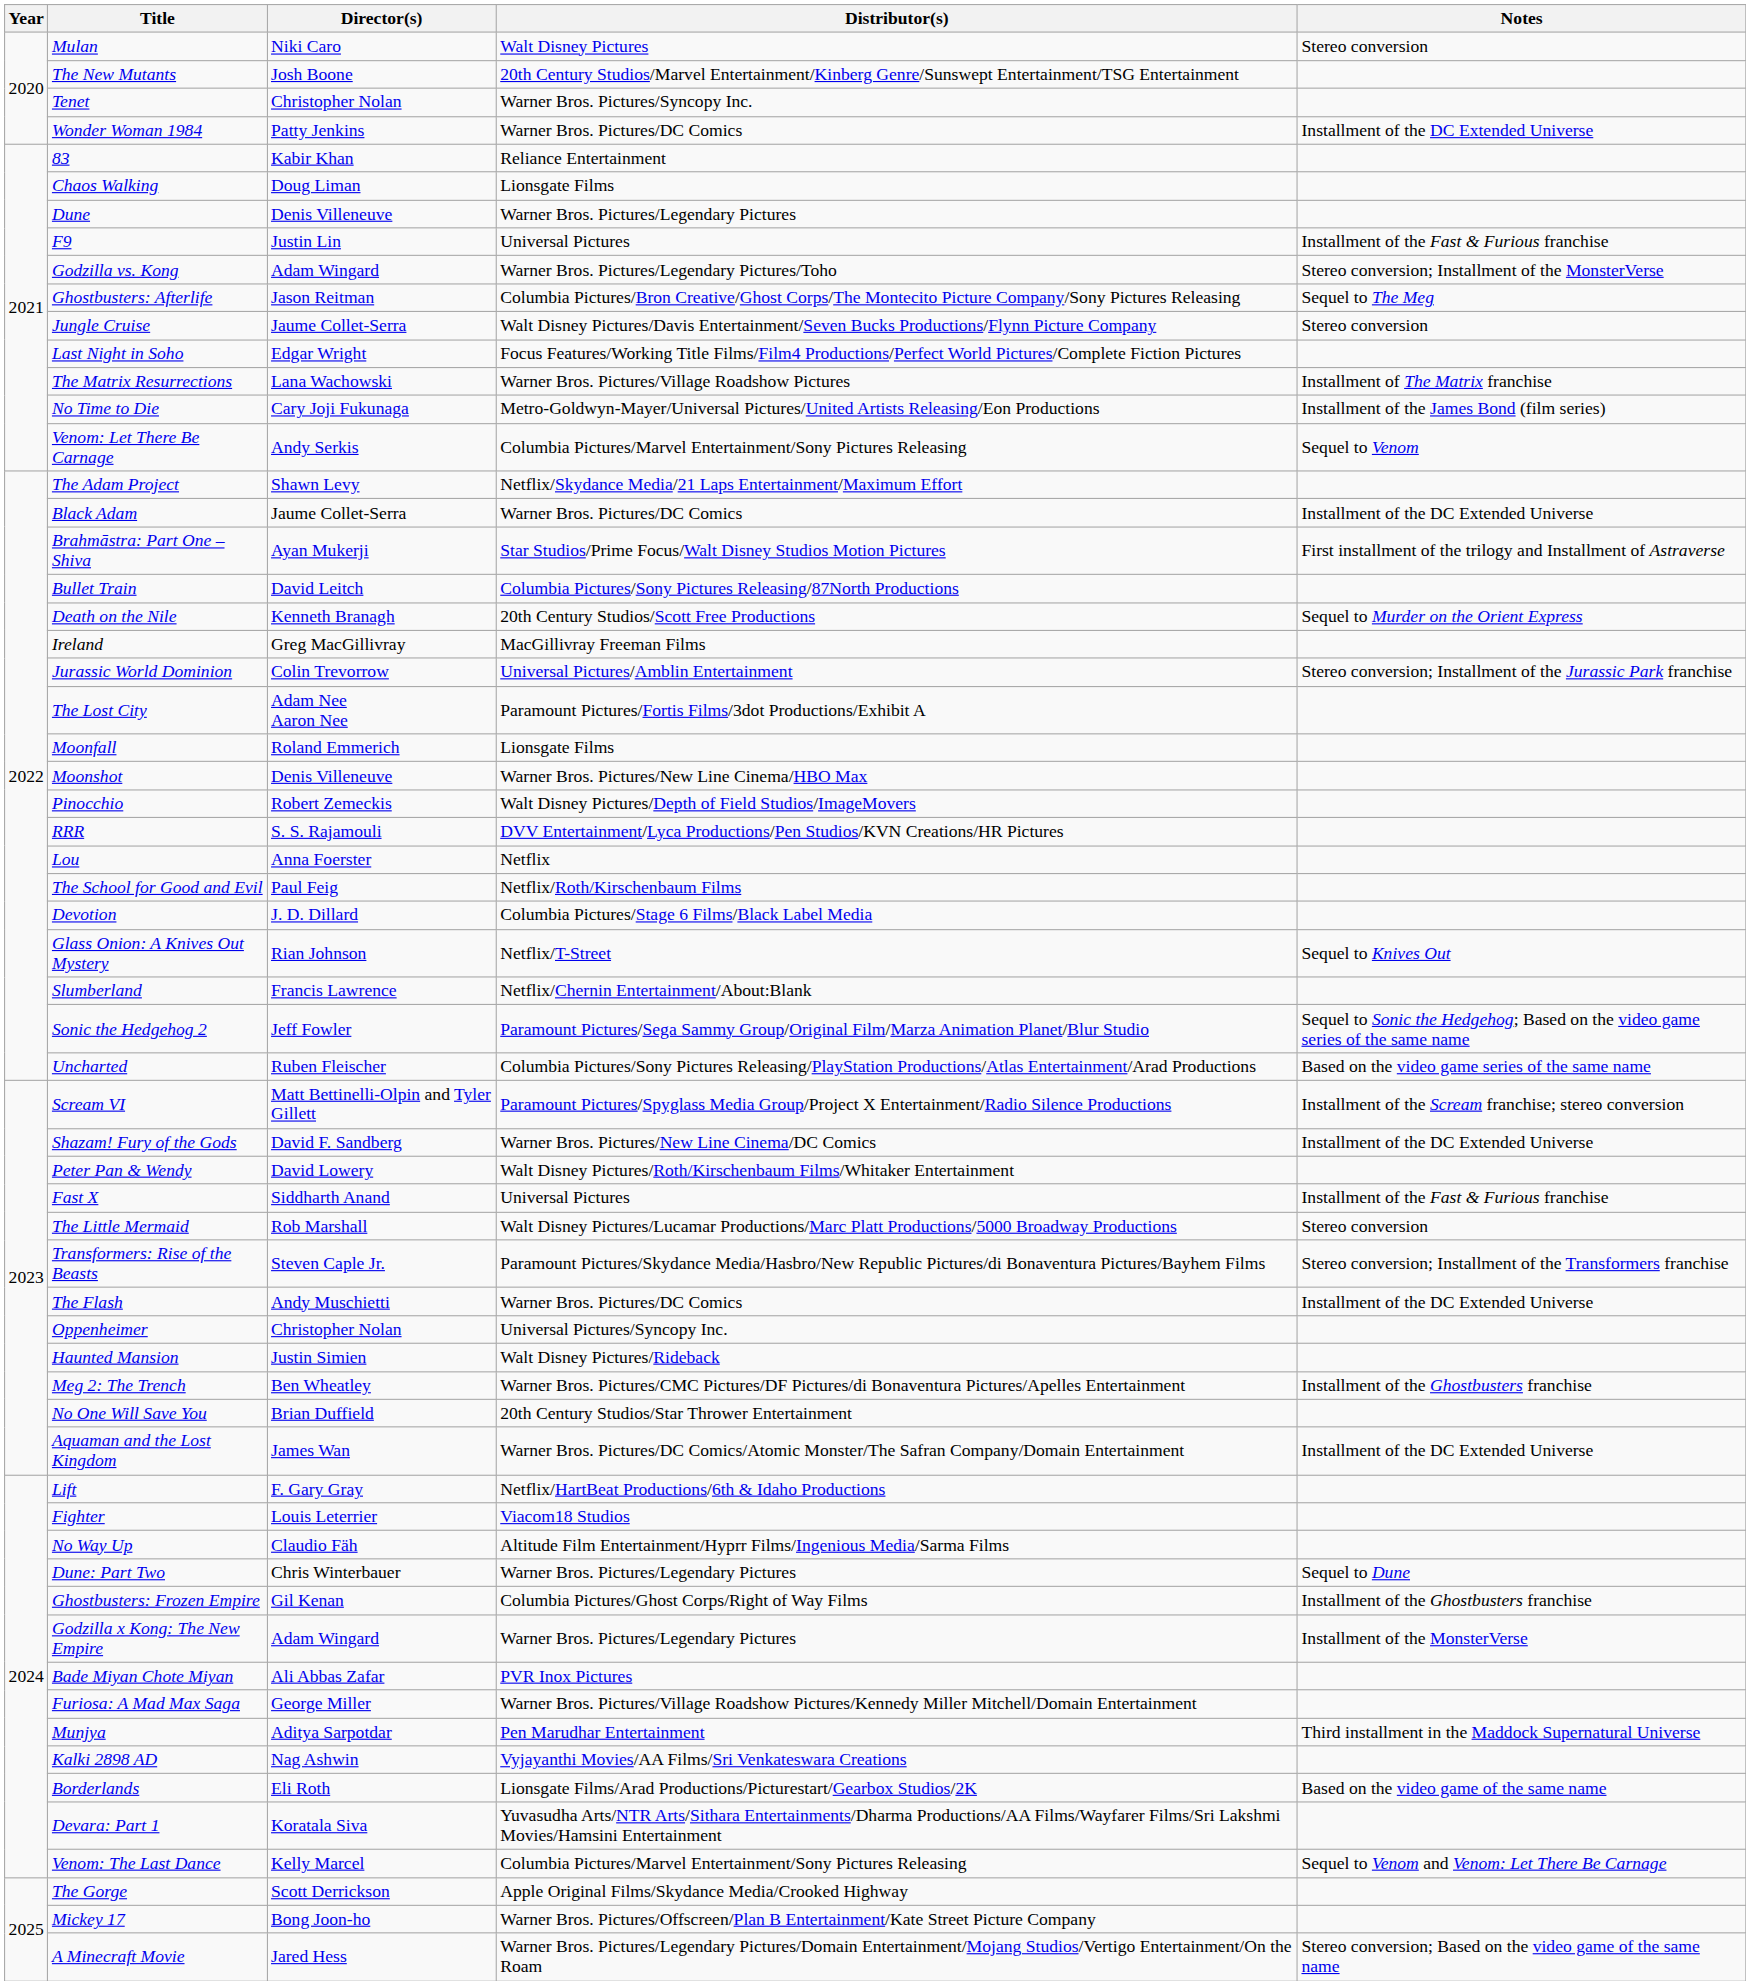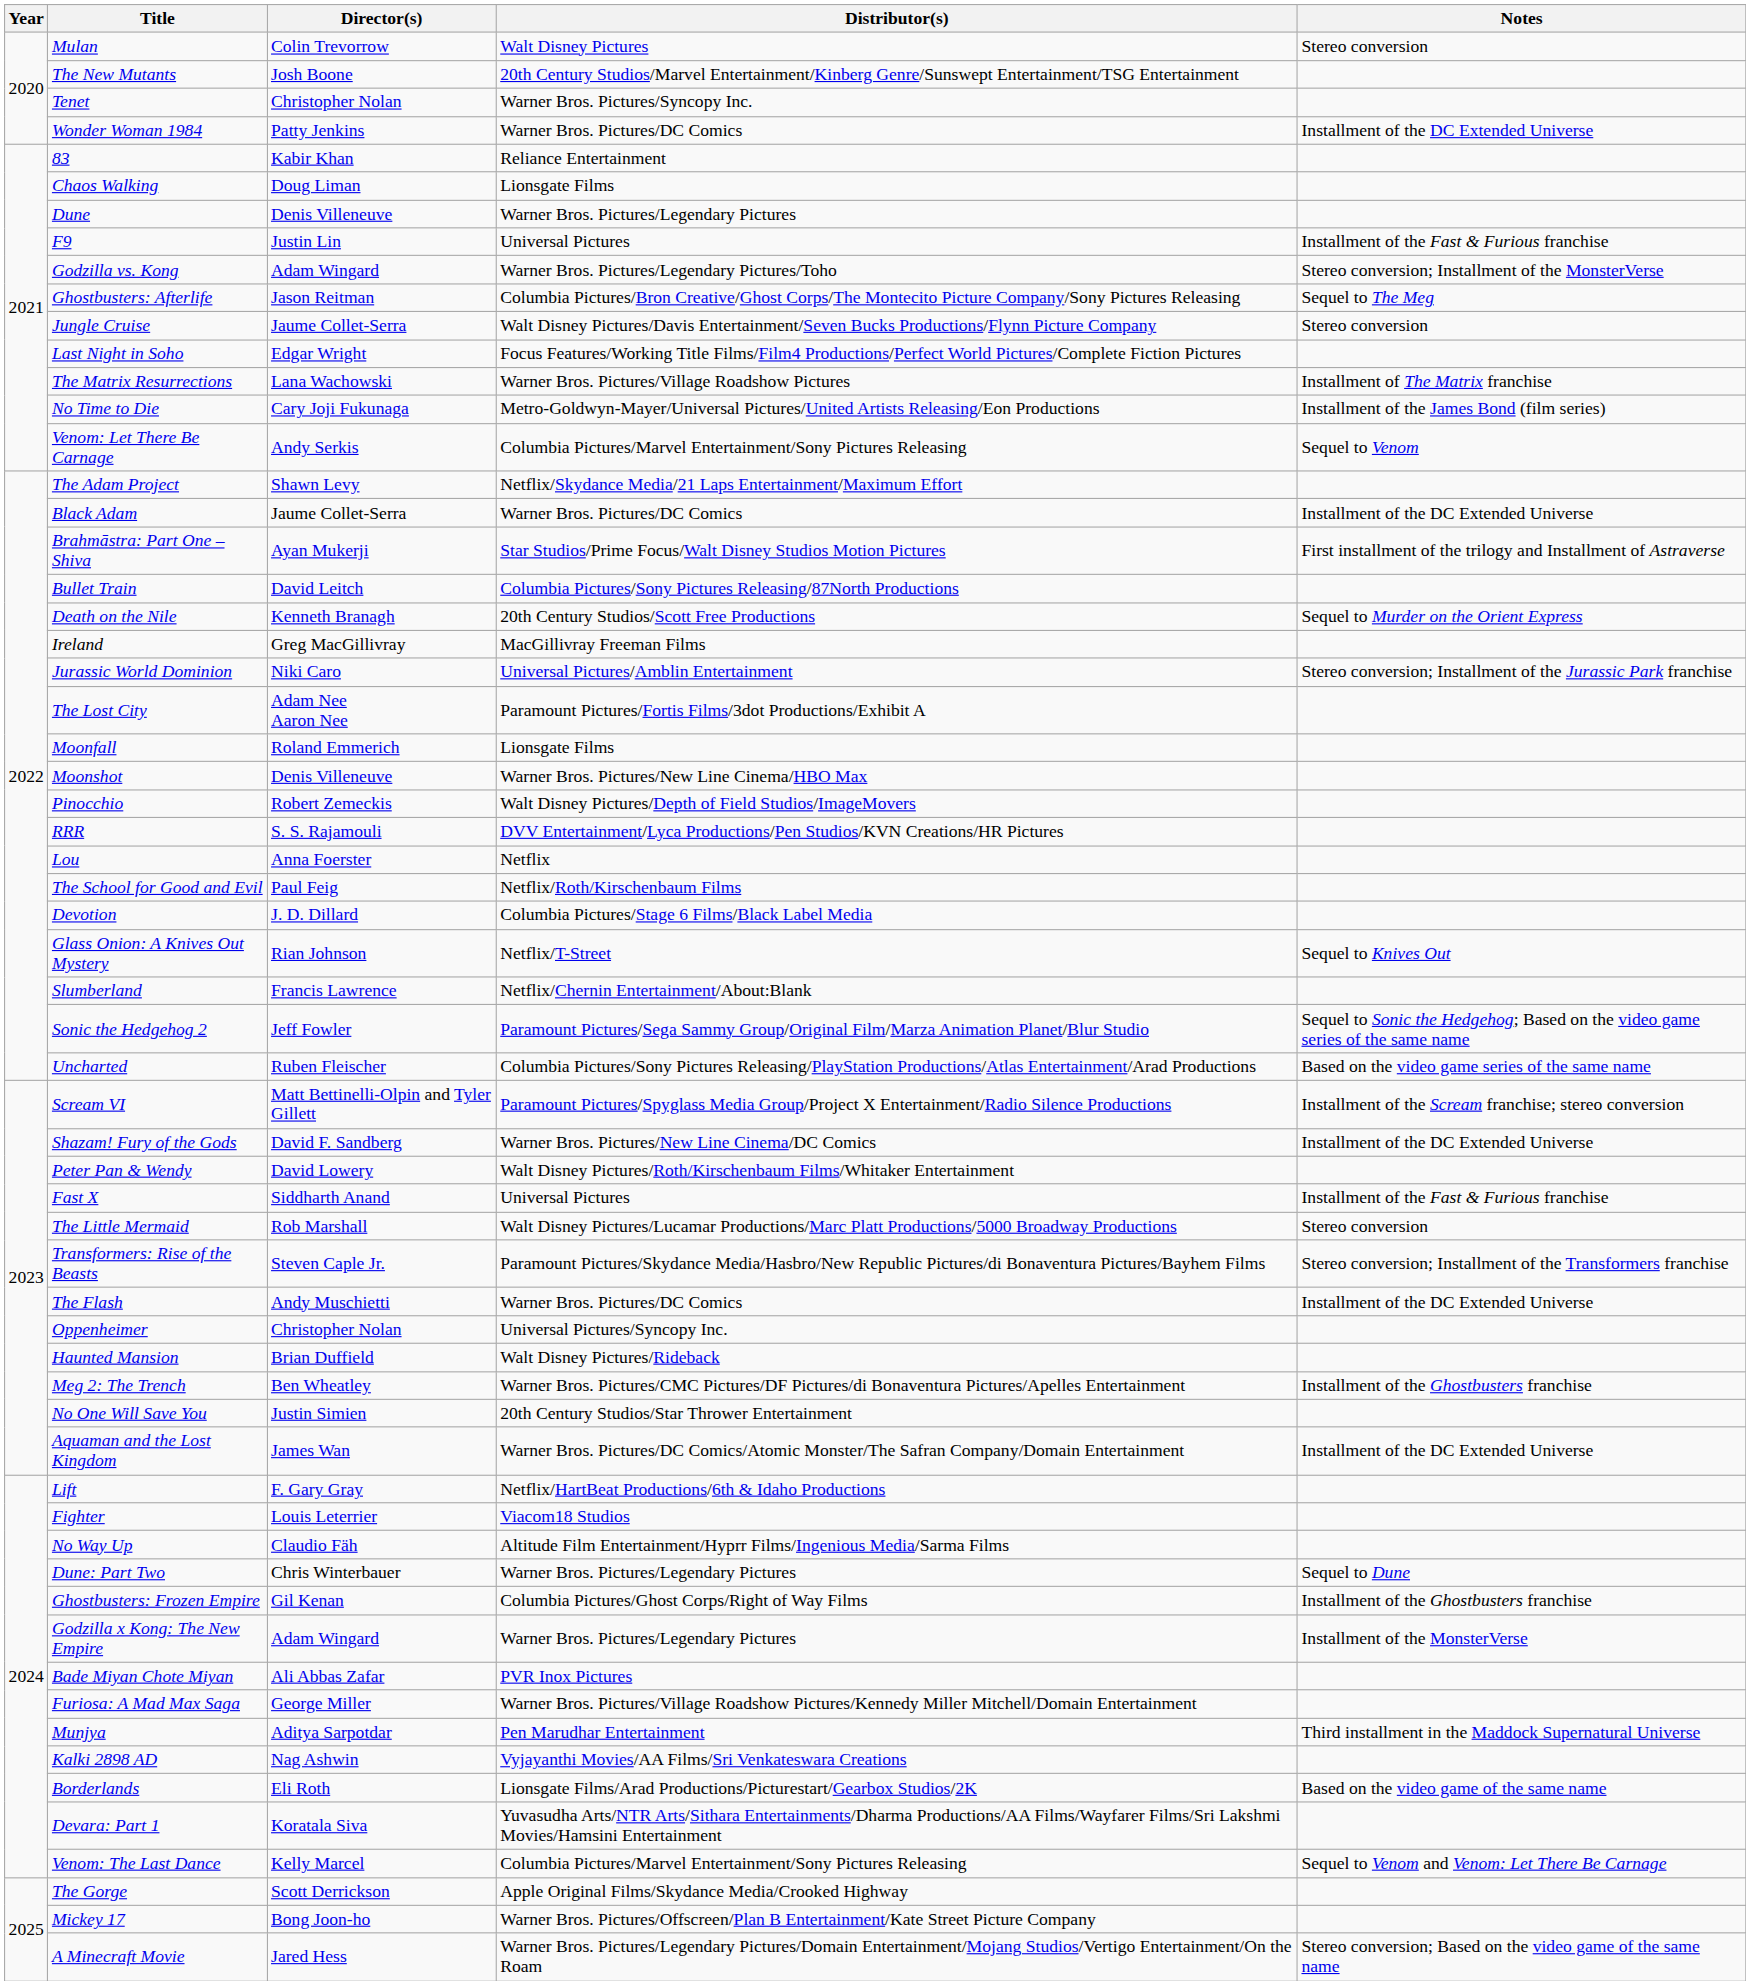Mulan | Director(s): Niki Caro -> Colin Trevorrow
Jurassic World Dominion | Director(s): Colin Trevorrow -> Niki Caro
Haunted Mansion | Director(s): Justin Simien -> Brian Duffield
No One Will Save You | Director(s): Brian Duffield -> Justin Simien
